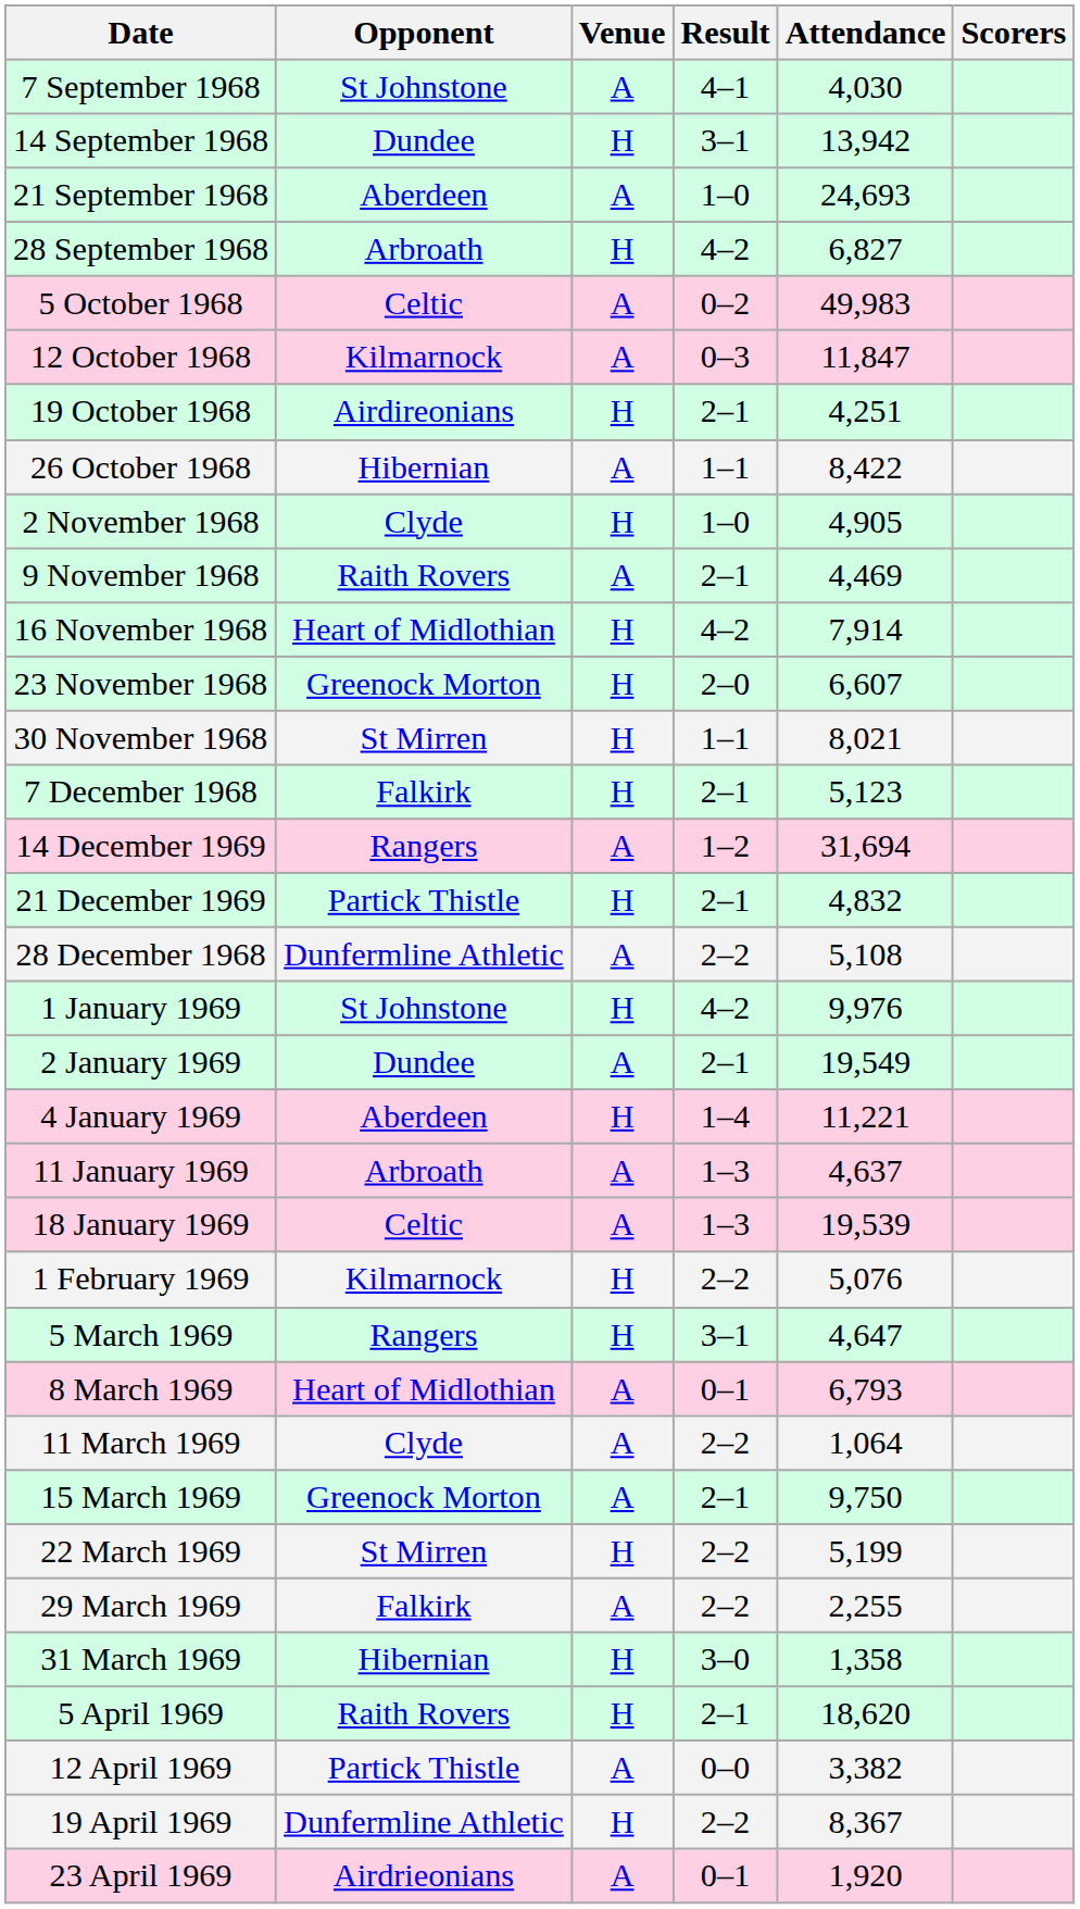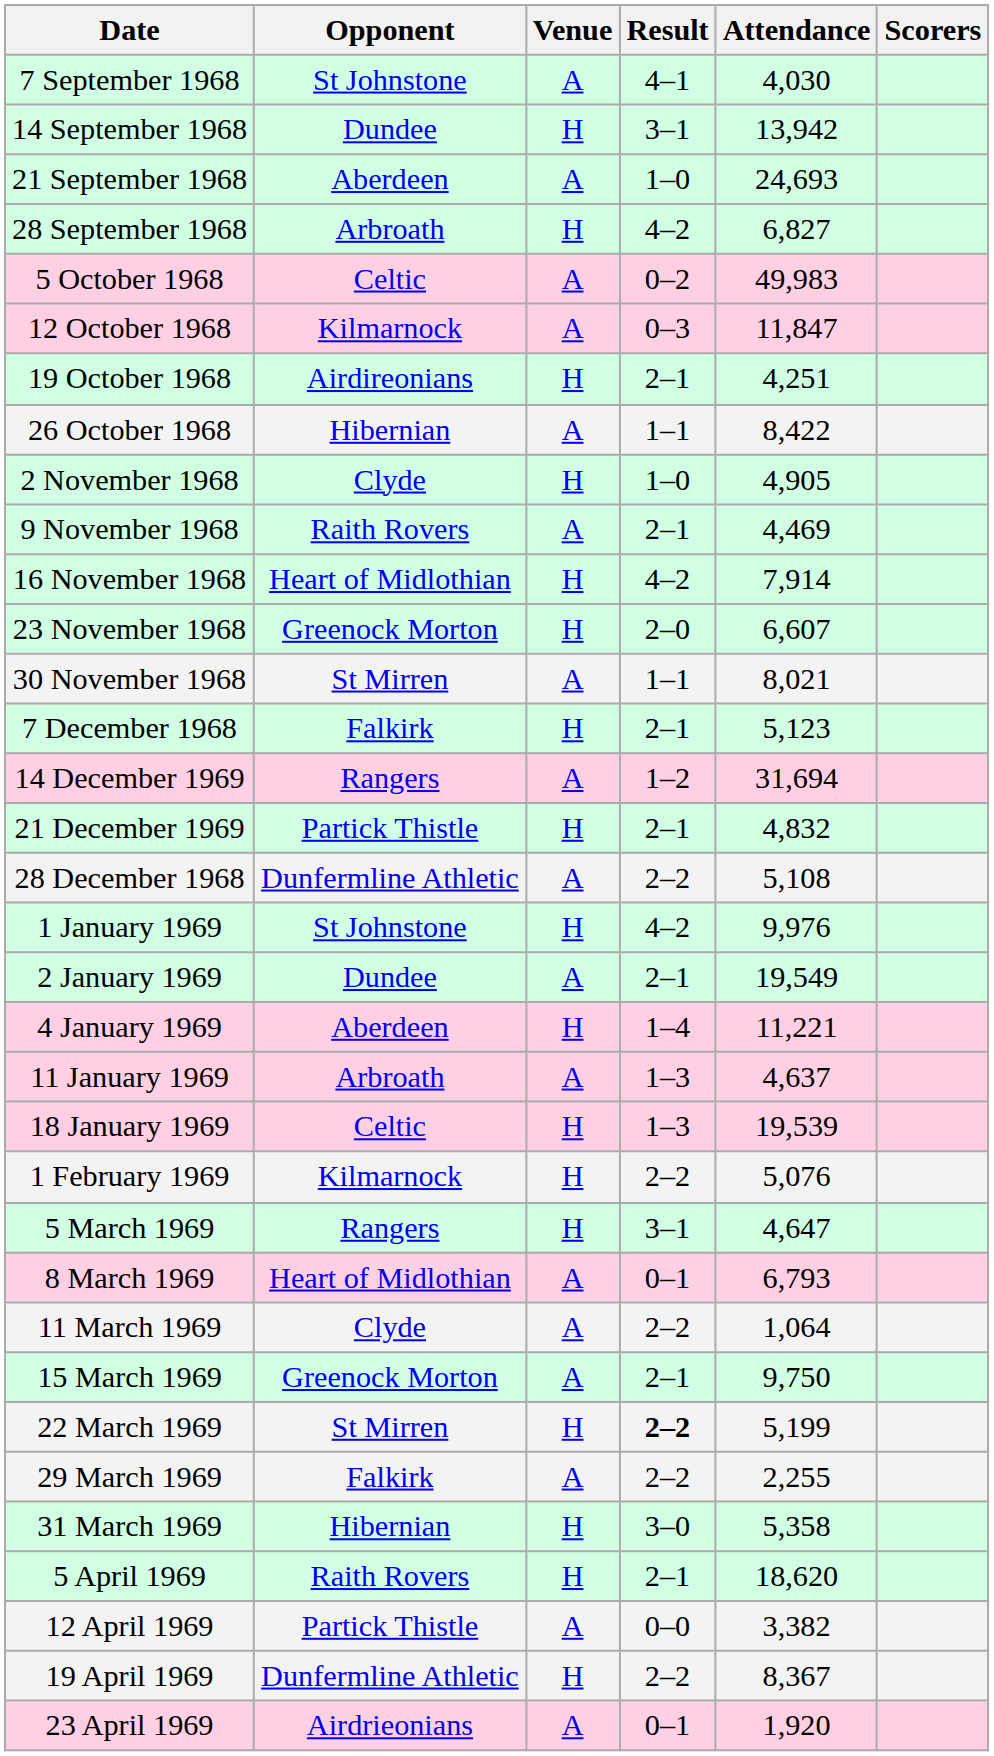30 November 1968 | Venue: H -> A
18 January 1969 | Venue: A -> H
22 March 1969 | Result: normal -> bold
31 March 1969 | Attendance: 1,358 -> 5,358
